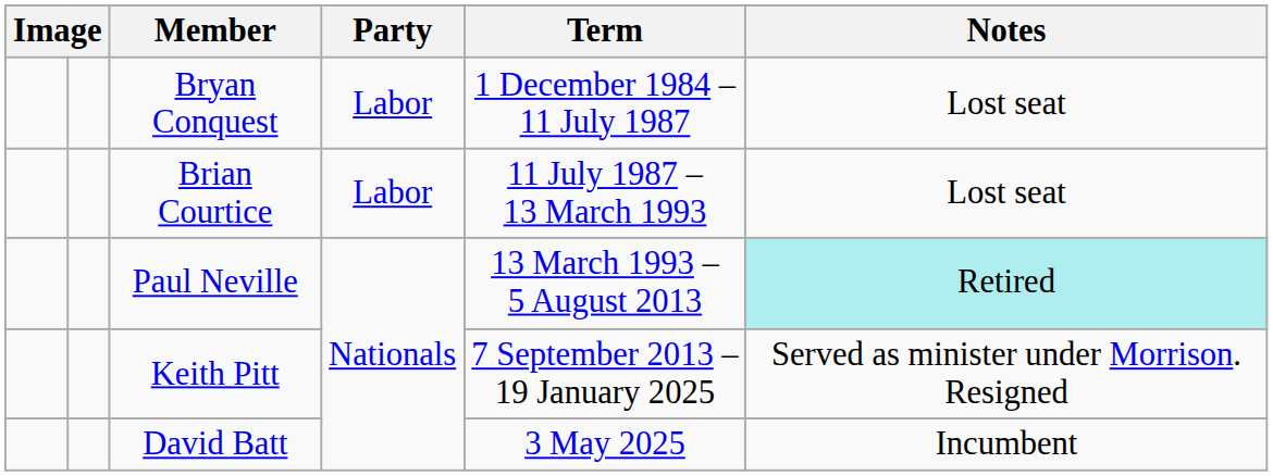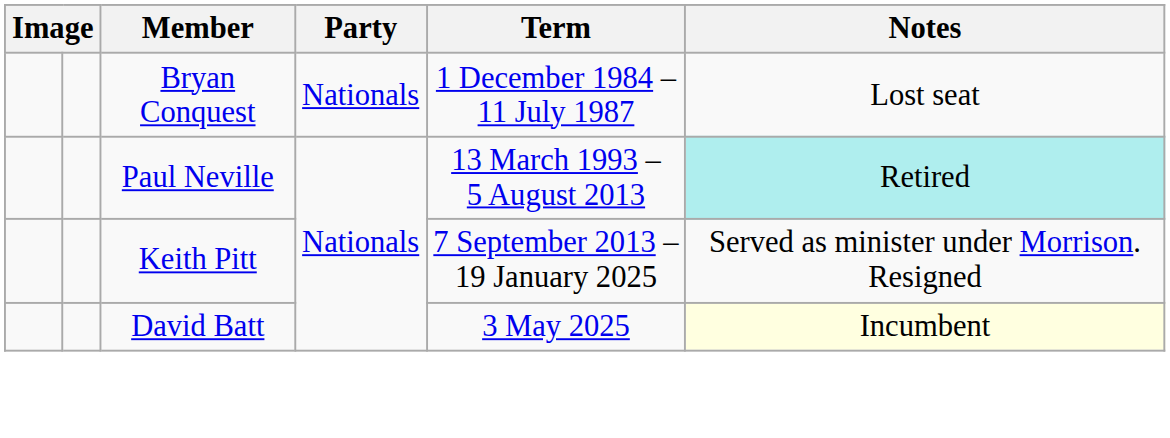Bryan Conquest | Party: Labor -> Nationals
- row: Brian Courtice | Labor | 11 July 1987 – 13 March 1993 | Lost seat
David Batt | Notes: no background -> lightyellow background
